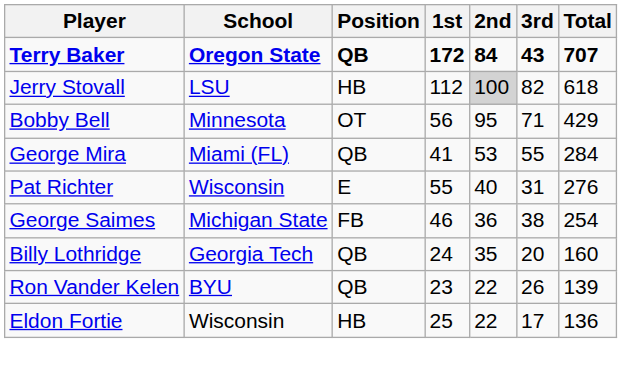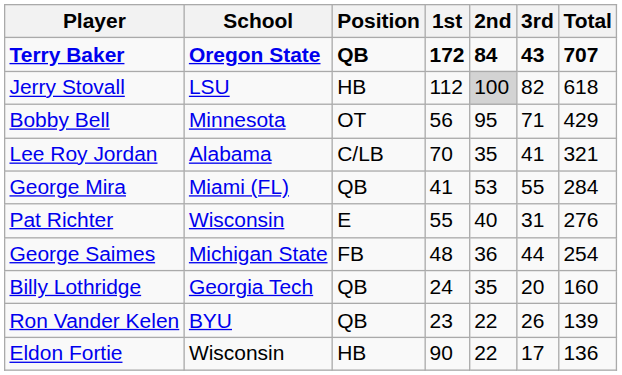+ row: Lee Roy Jordan | Alabama | C/LB | 70 | 35 | 41 | 321
George Saimes | 1st: 46 -> 48
George Saimes | 3rd: 38 -> 44
Eldon Fortie | 1st: 25 -> 90
